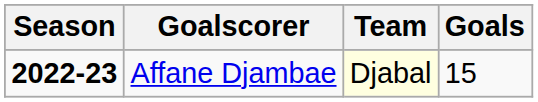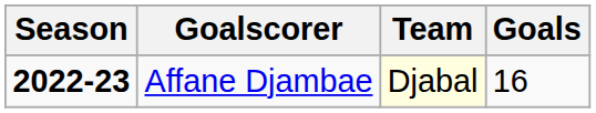Affane Djambae | Goals: 15 -> 16
